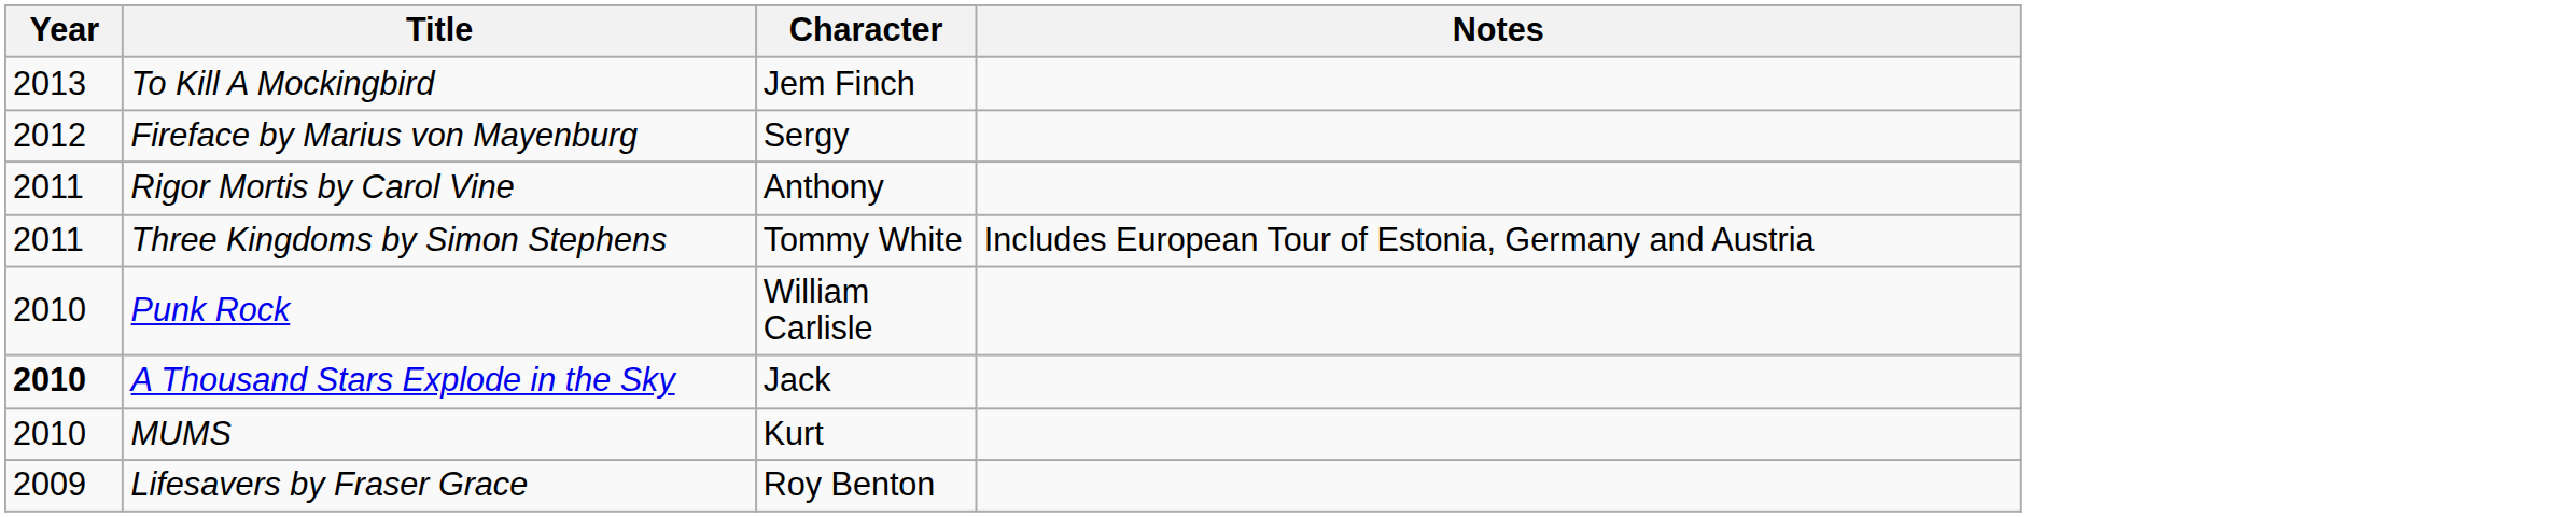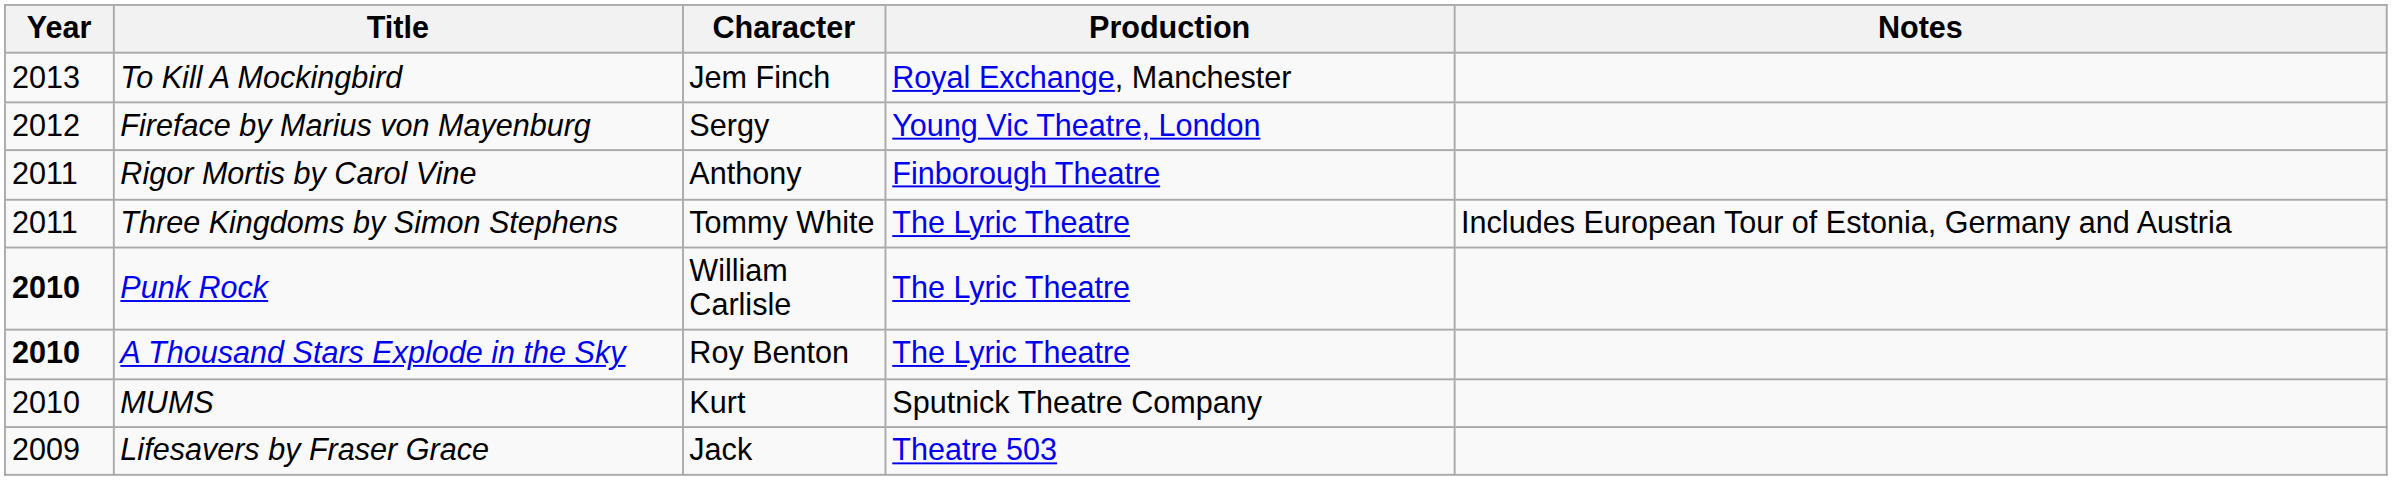+ column: Production | Royal Exchange, Manchester | Young Vic Theatre, London | Finborough Theatre | The Lyric Theatre | The Lyric Theatre | The Lyric Theatre | Sputnick Theatre Company | Theatre 503
Punk Rock | Year: normal -> bold
A Thousand Stars Explode in the Sky | Character: Jack -> Roy Benton
Lifesavers by Fraser Grace | Character: Roy Benton -> Jack
